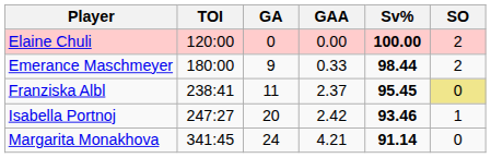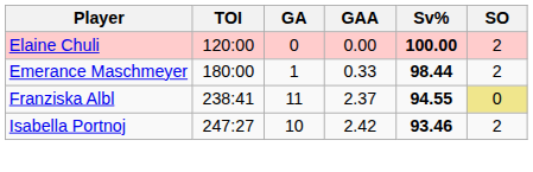Emerance Maschmeyer | GA: 9 -> 1
Franziska Albl | Sv%: 95.45 -> 94.55
Isabella Portnoj | GA: 20 -> 10
Isabella Portnoj | SO: 1 -> 2
- row: Margarita Monakhova | 341:45 | 24 | 4.21 | 91.14 | 0
